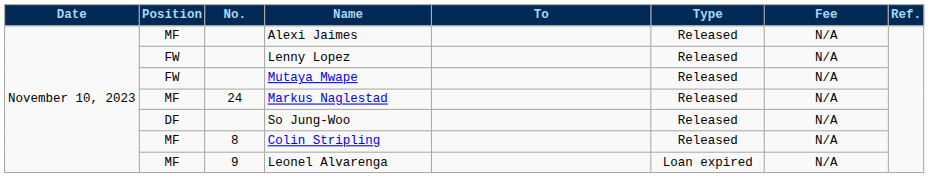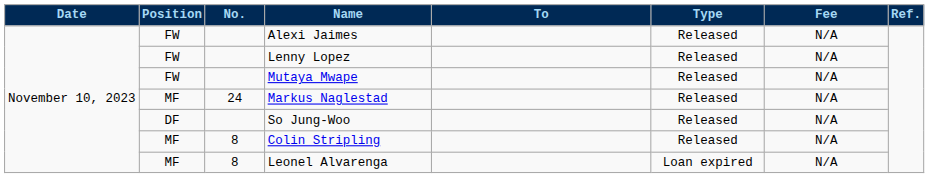Alexi Jaimes | Position: MF -> FW
Leonel Alvarenga | No.: 9 -> 8
